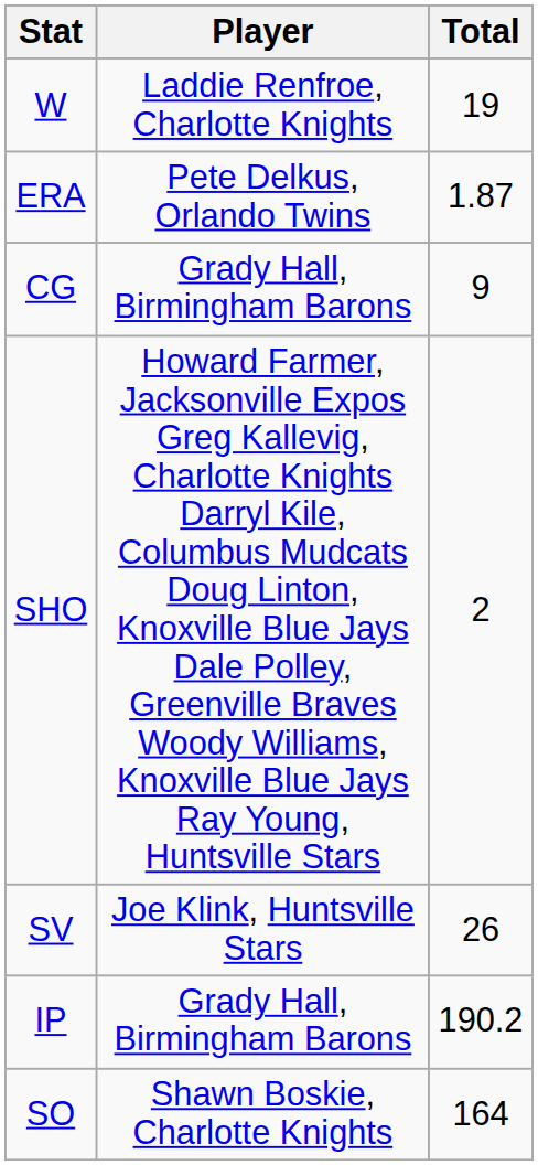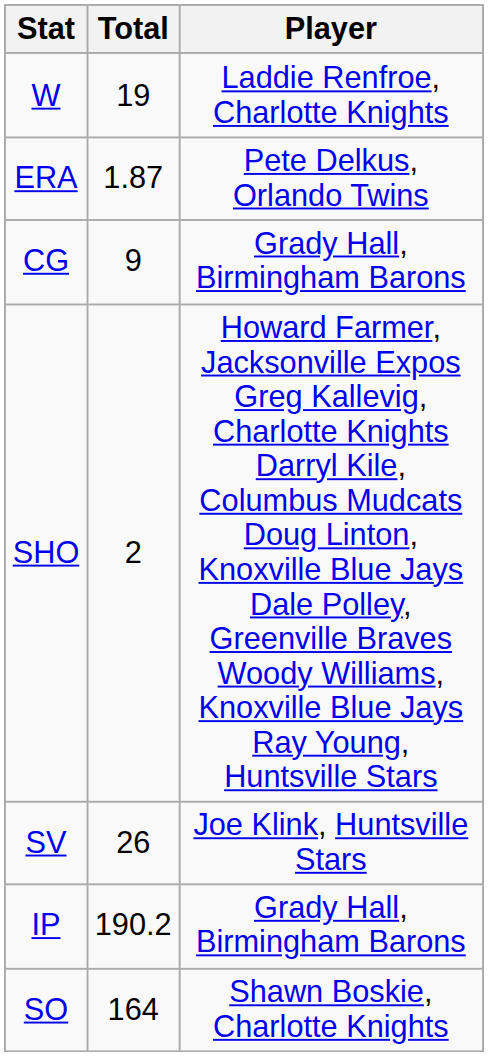columns swapped: Player <-> Total
